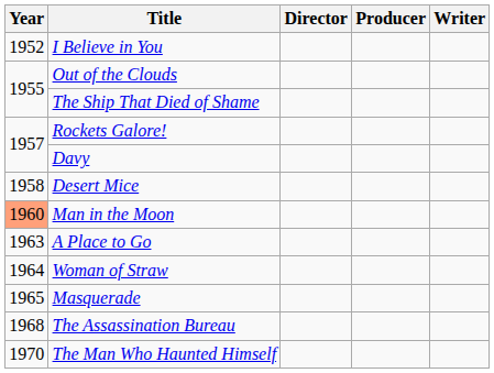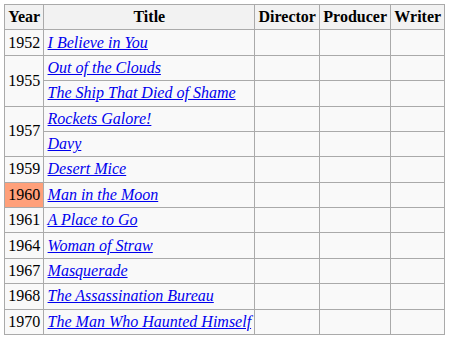Desert Mice | Year: 1958 -> 1959
A Place to Go | Year: 1963 -> 1961
Masquerade | Year: 1965 -> 1967
